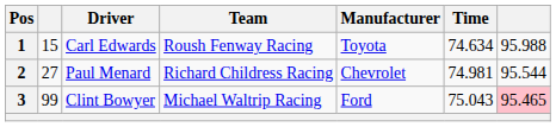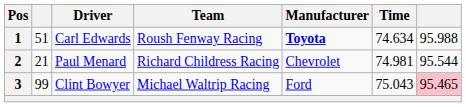1 | column 2: 15 -> 51
1 | Manufacturer: normal -> bold
2 | column 2: 27 -> 21
